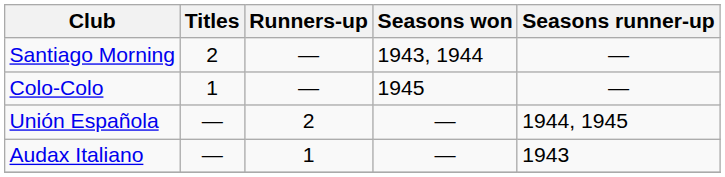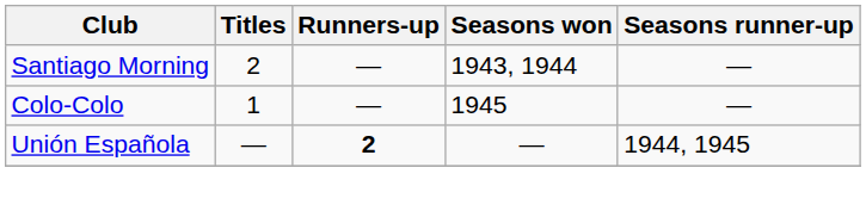Unión Española | Runners-up: normal -> bold
- row: Audax Italiano | — | 1 | — | 1943
